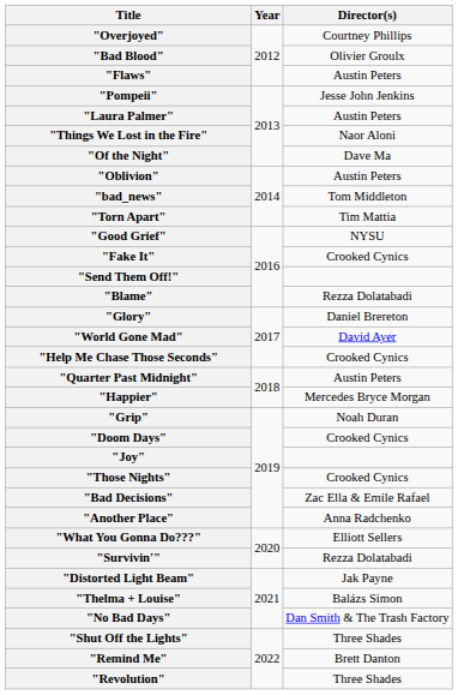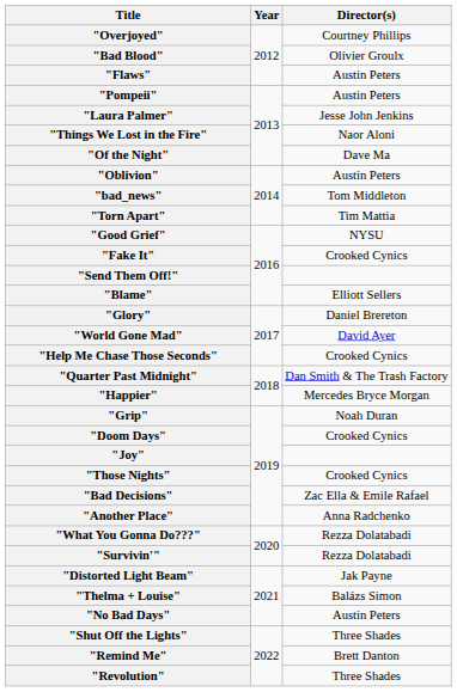"Pompeii" | Director(s): Jesse John Jenkins -> Austin Peters
"Laura Palmer" | Director(s): Austin Peters -> Jesse John Jenkins
"Blame" | Director(s): Rezza Dolatabadi -> Elliott Sellers
"Quarter Past Midnight" | Director(s): Austin Peters -> Dan Smith & The Trash Factory
"What You Gonna Do???" | Director(s): Elliott Sellers -> Rezza Dolatabadi
"No Bad Days" | Director(s): Dan Smith & The Trash Factory -> Austin Peters
